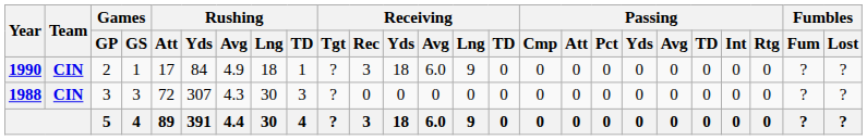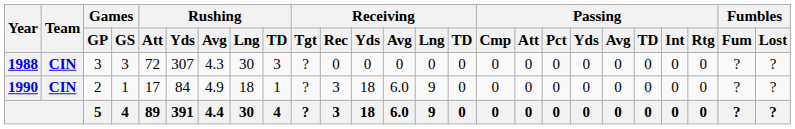rows swapped: 1988 <-> 1990
